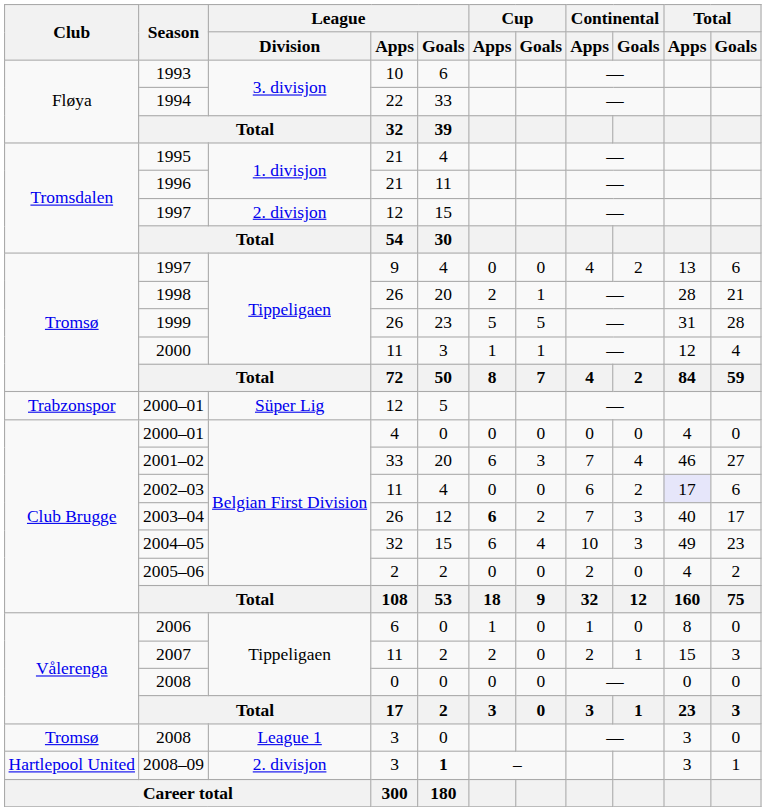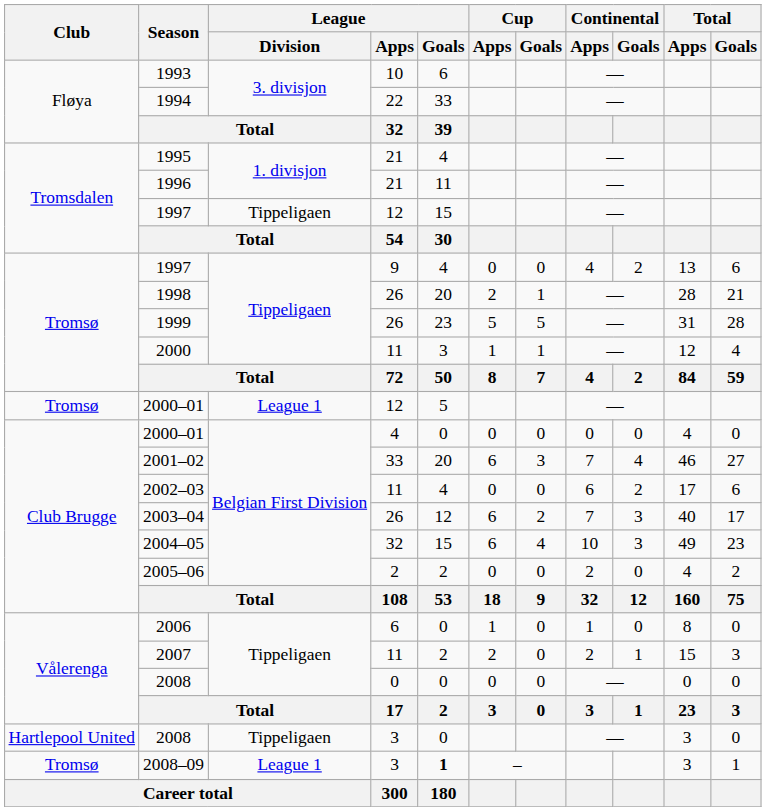1997 / 12 | League / Division: 2. divisjon -> Tippeligaen
2000–01 / 12 | Club: Trabzonspor -> Tromsø
2000–01 / 12 | League / Division: Süper Lig -> League 1
2002–03 | Total / Apps: lavender background -> no background
2003–04 | Cup / Apps: bold -> normal
2008 / 3 | Club: Tromsø -> Hartlepool United
2008 / 3 | League / Division: League 1 -> Tippeligaen
2008–09 | Club: Hartlepool United -> Tromsø
2008–09 | League / Division: 2. divisjon -> League 1
